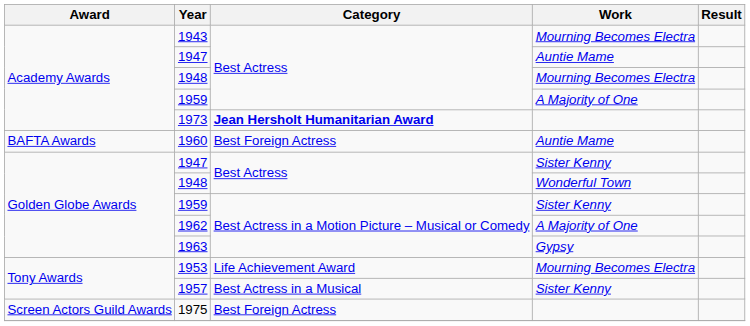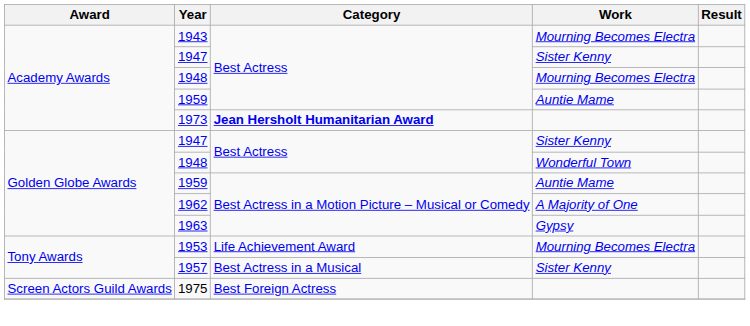Academy Awards / 1947 | Work: Auntie Mame -> Sister Kenny
Academy Awards / 1959 | Work: A Majority of One -> Auntie Mame
- row: BAFTA Awards | 1960 | Best Foreign Actress | Auntie Mame
Golden Globe Awards / 1959 | Work: Sister Kenny -> Auntie Mame
